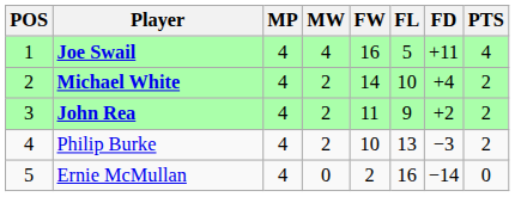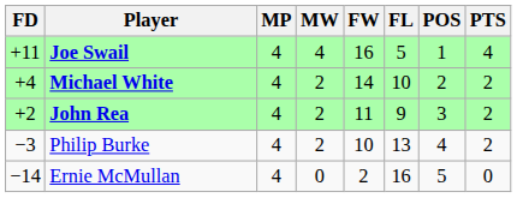columns swapped: POS <-> FD
